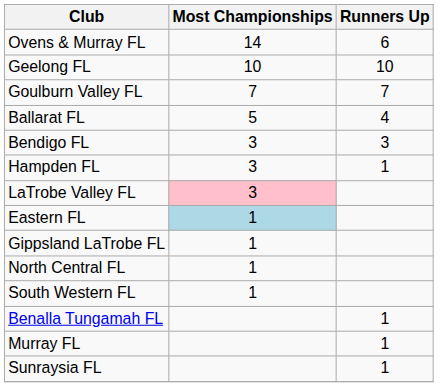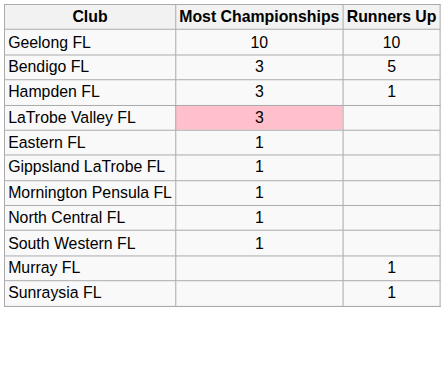- row: Ovens & Murray FL | 14 | 6
- row: Goulburn Valley FL | 7 | 7
- row: Ballarat FL | 5 | 4
Bendigo FL | Runners Up: 3 -> 5
Eastern FL | Most Championships: lightblue background -> no background
+ row: Mornington Pensula FL | 1
- row: Benalla Tungamah FL | 1
